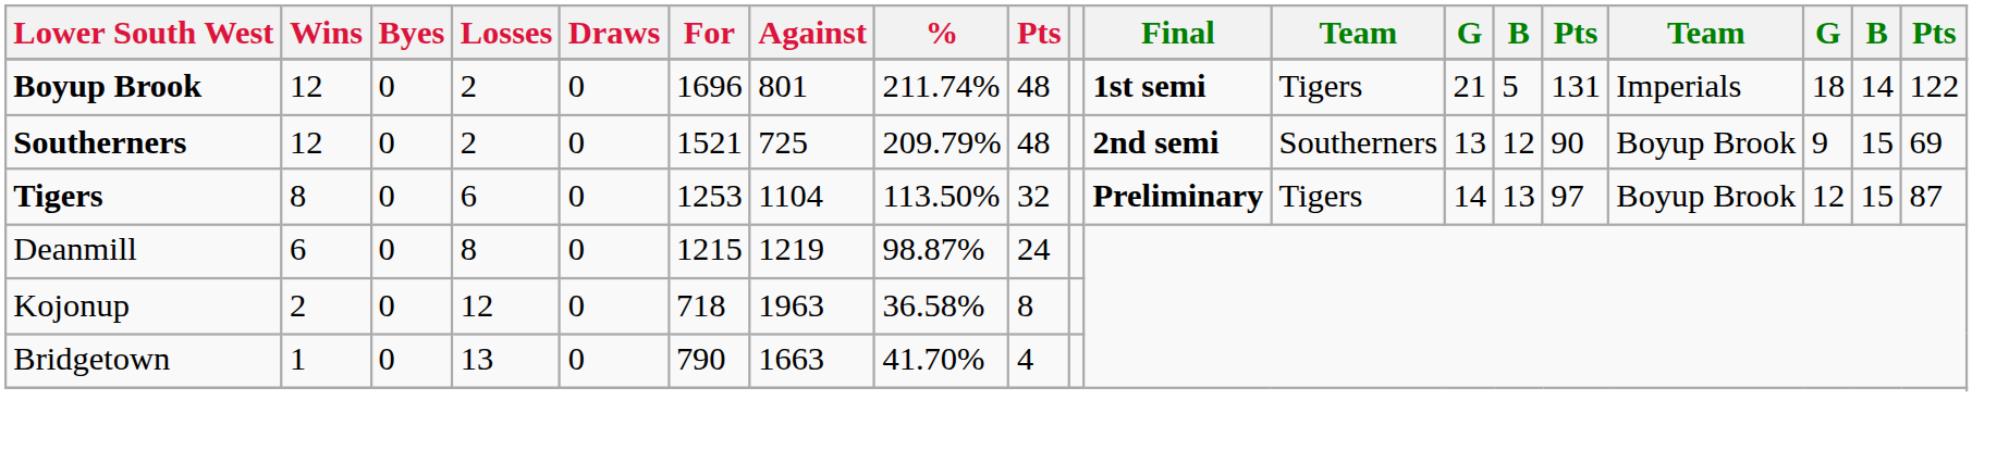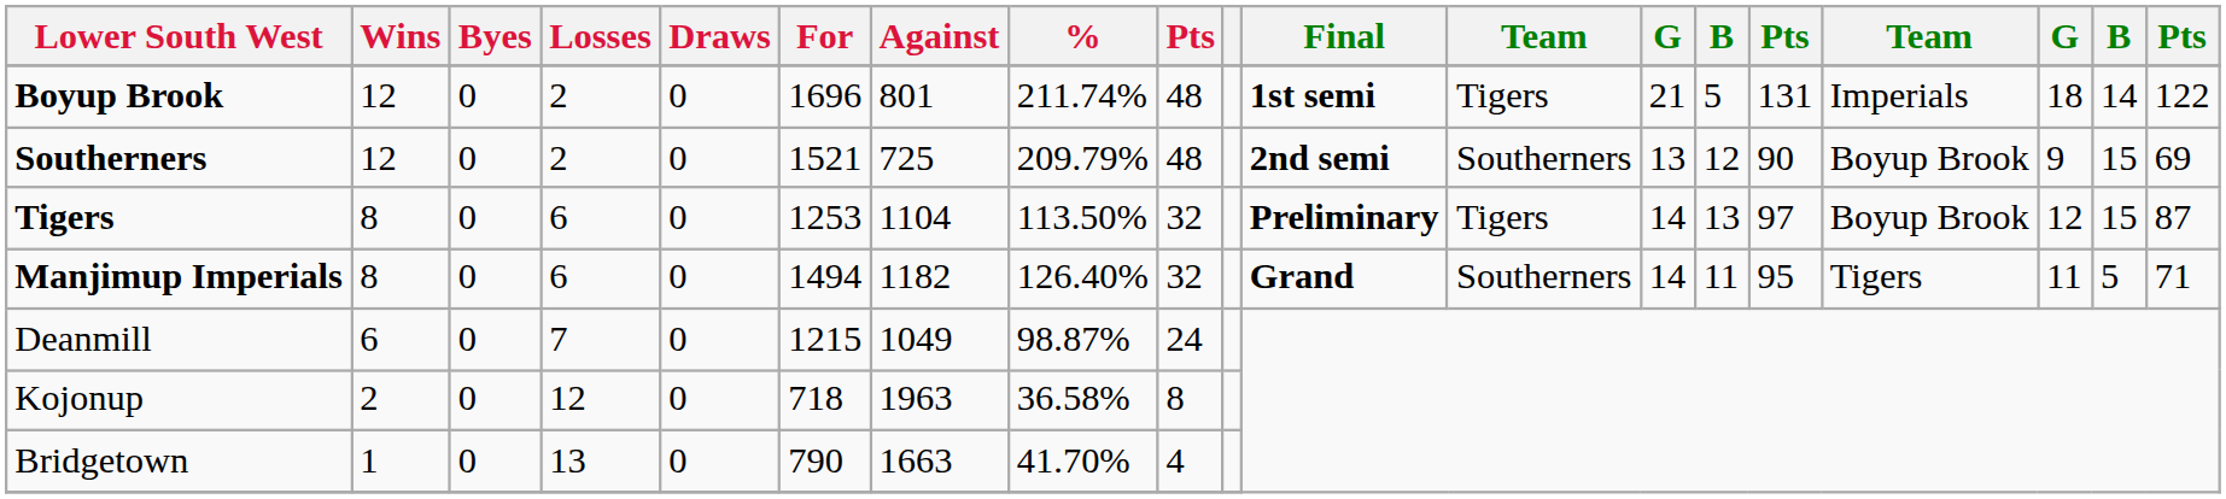+ row: Manjimup Imperials | 8 | 0 | 6 | 0 | 1494 | 1182 | 126.40% | 32 | Grand | Southerners | 14 | 11 | 95 | Tigers | 11 | 5 | 71
Deanmill | Losses: 8 -> 7
Deanmill | Against: 1219 -> 1049
